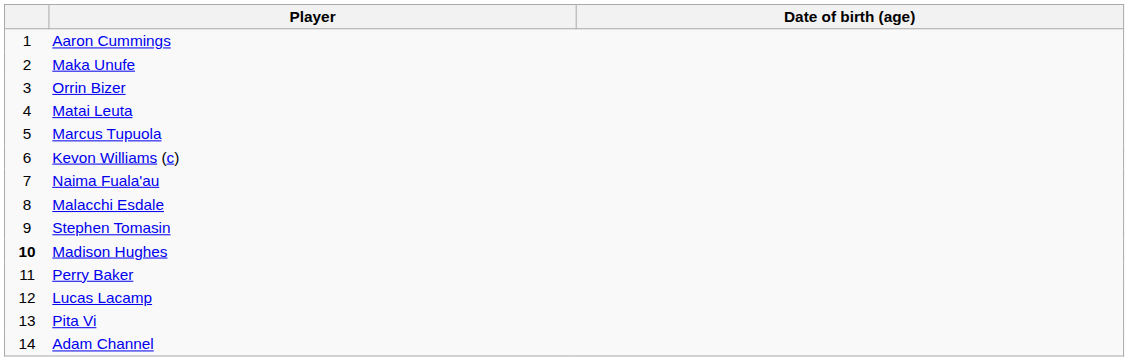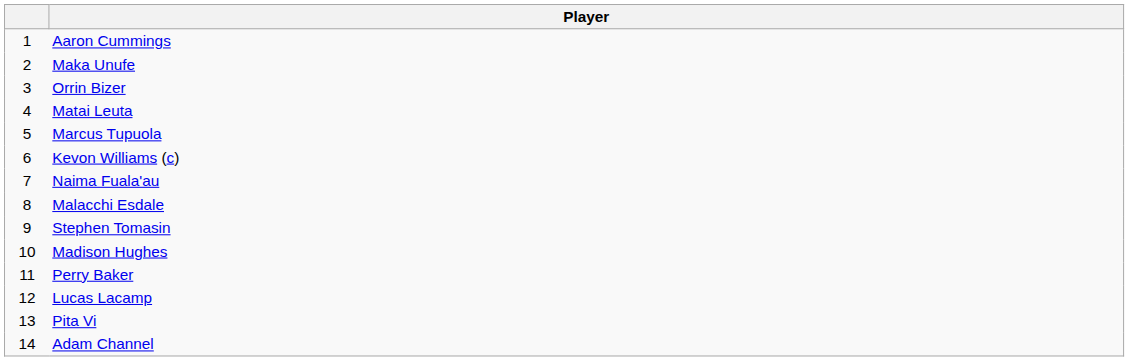- column: Date of birth (age)
Madison Hughes | column 1: bold -> normal
